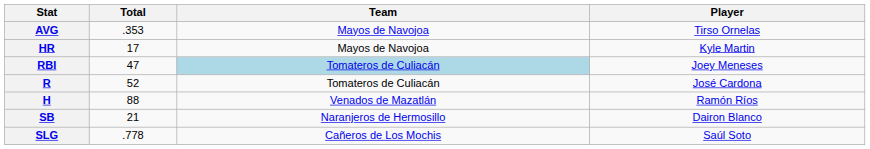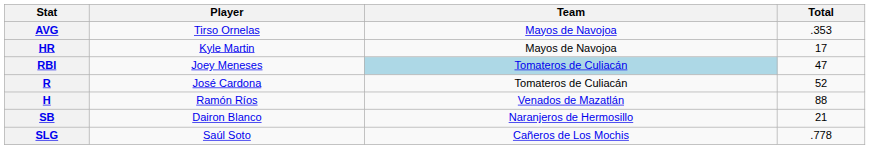columns swapped: Player <-> Total
